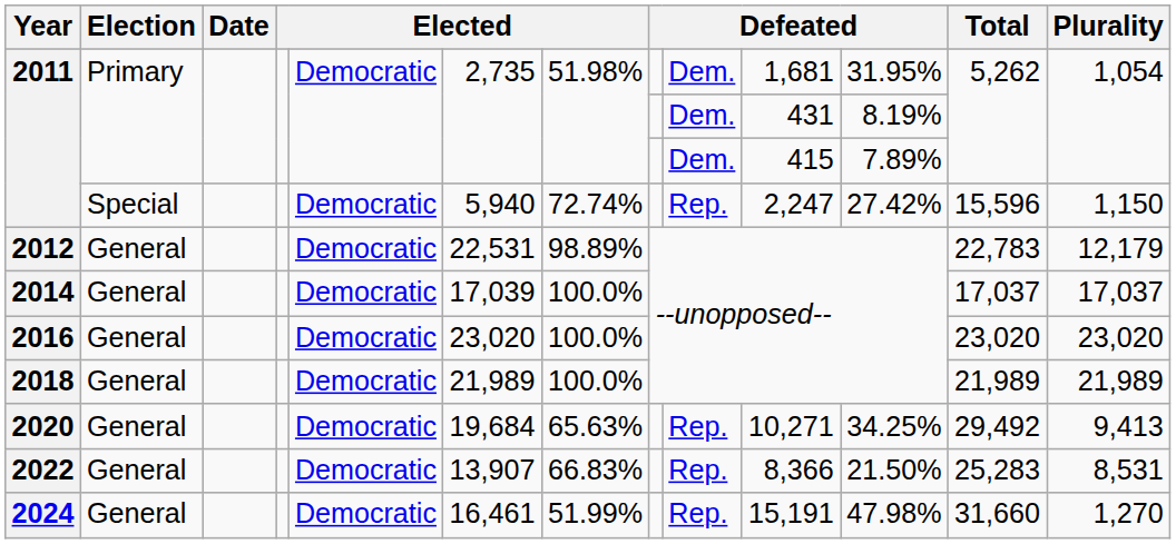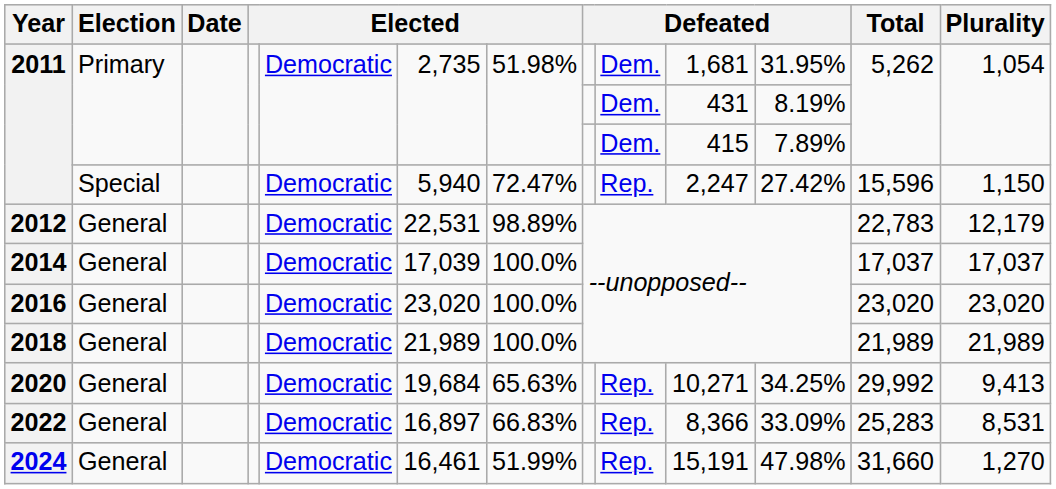2011 / Special | column 7: 72.74% -> 72.47%
2020 | Total: 29,492 -> 29,992
2022 | column 6: 13,907 -> 16,897
2022 | column 11: 21.50% -> 33.09%
